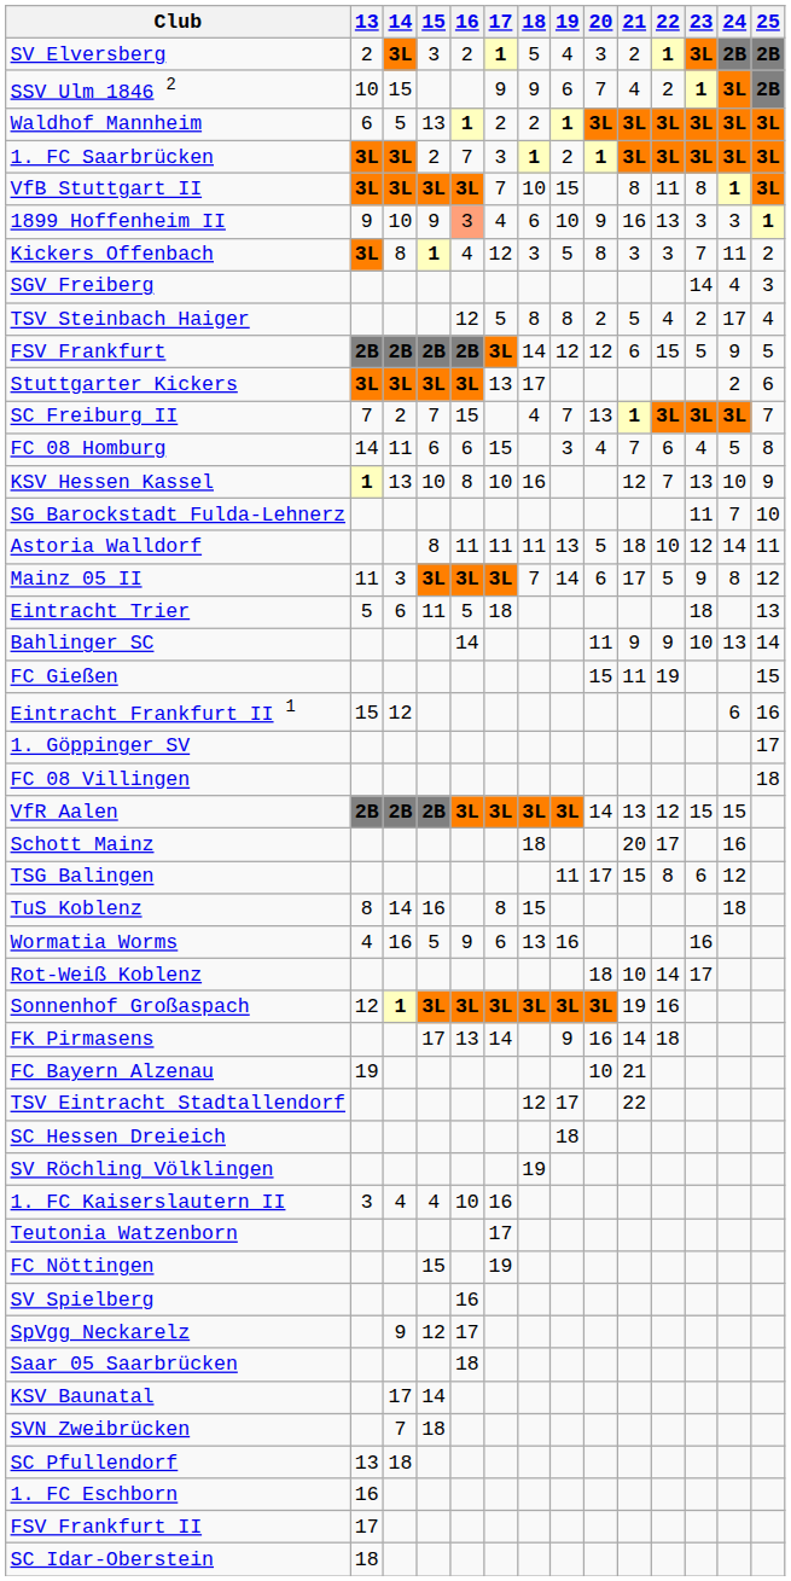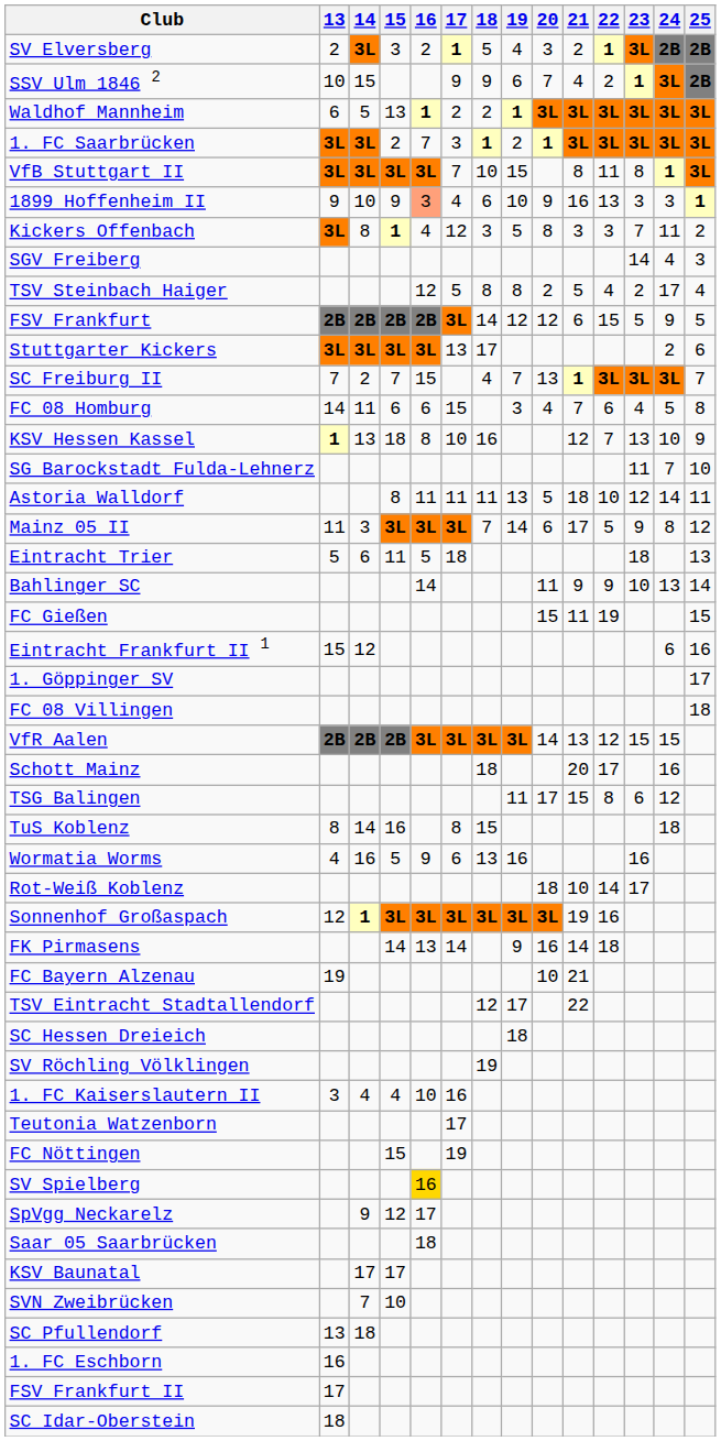KSV Hessen Kassel | 15: 10 -> 18
FK Pirmasens | 15: 17 -> 14
SV Spielberg | 16: no background -> gold background
KSV Baunatal | 15: 14 -> 17
SVN Zweibrücken | 15: 18 -> 10
